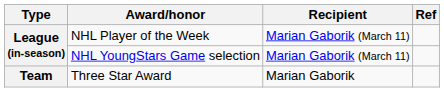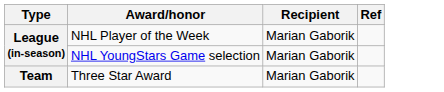NHL Player of the Week | Recipient: Marian Gaborik (March 11) -> Marian Gaborik
NHL YoungStars Game selection | Recipient: Marian Gaborik (March 11) -> Marian Gaborik
